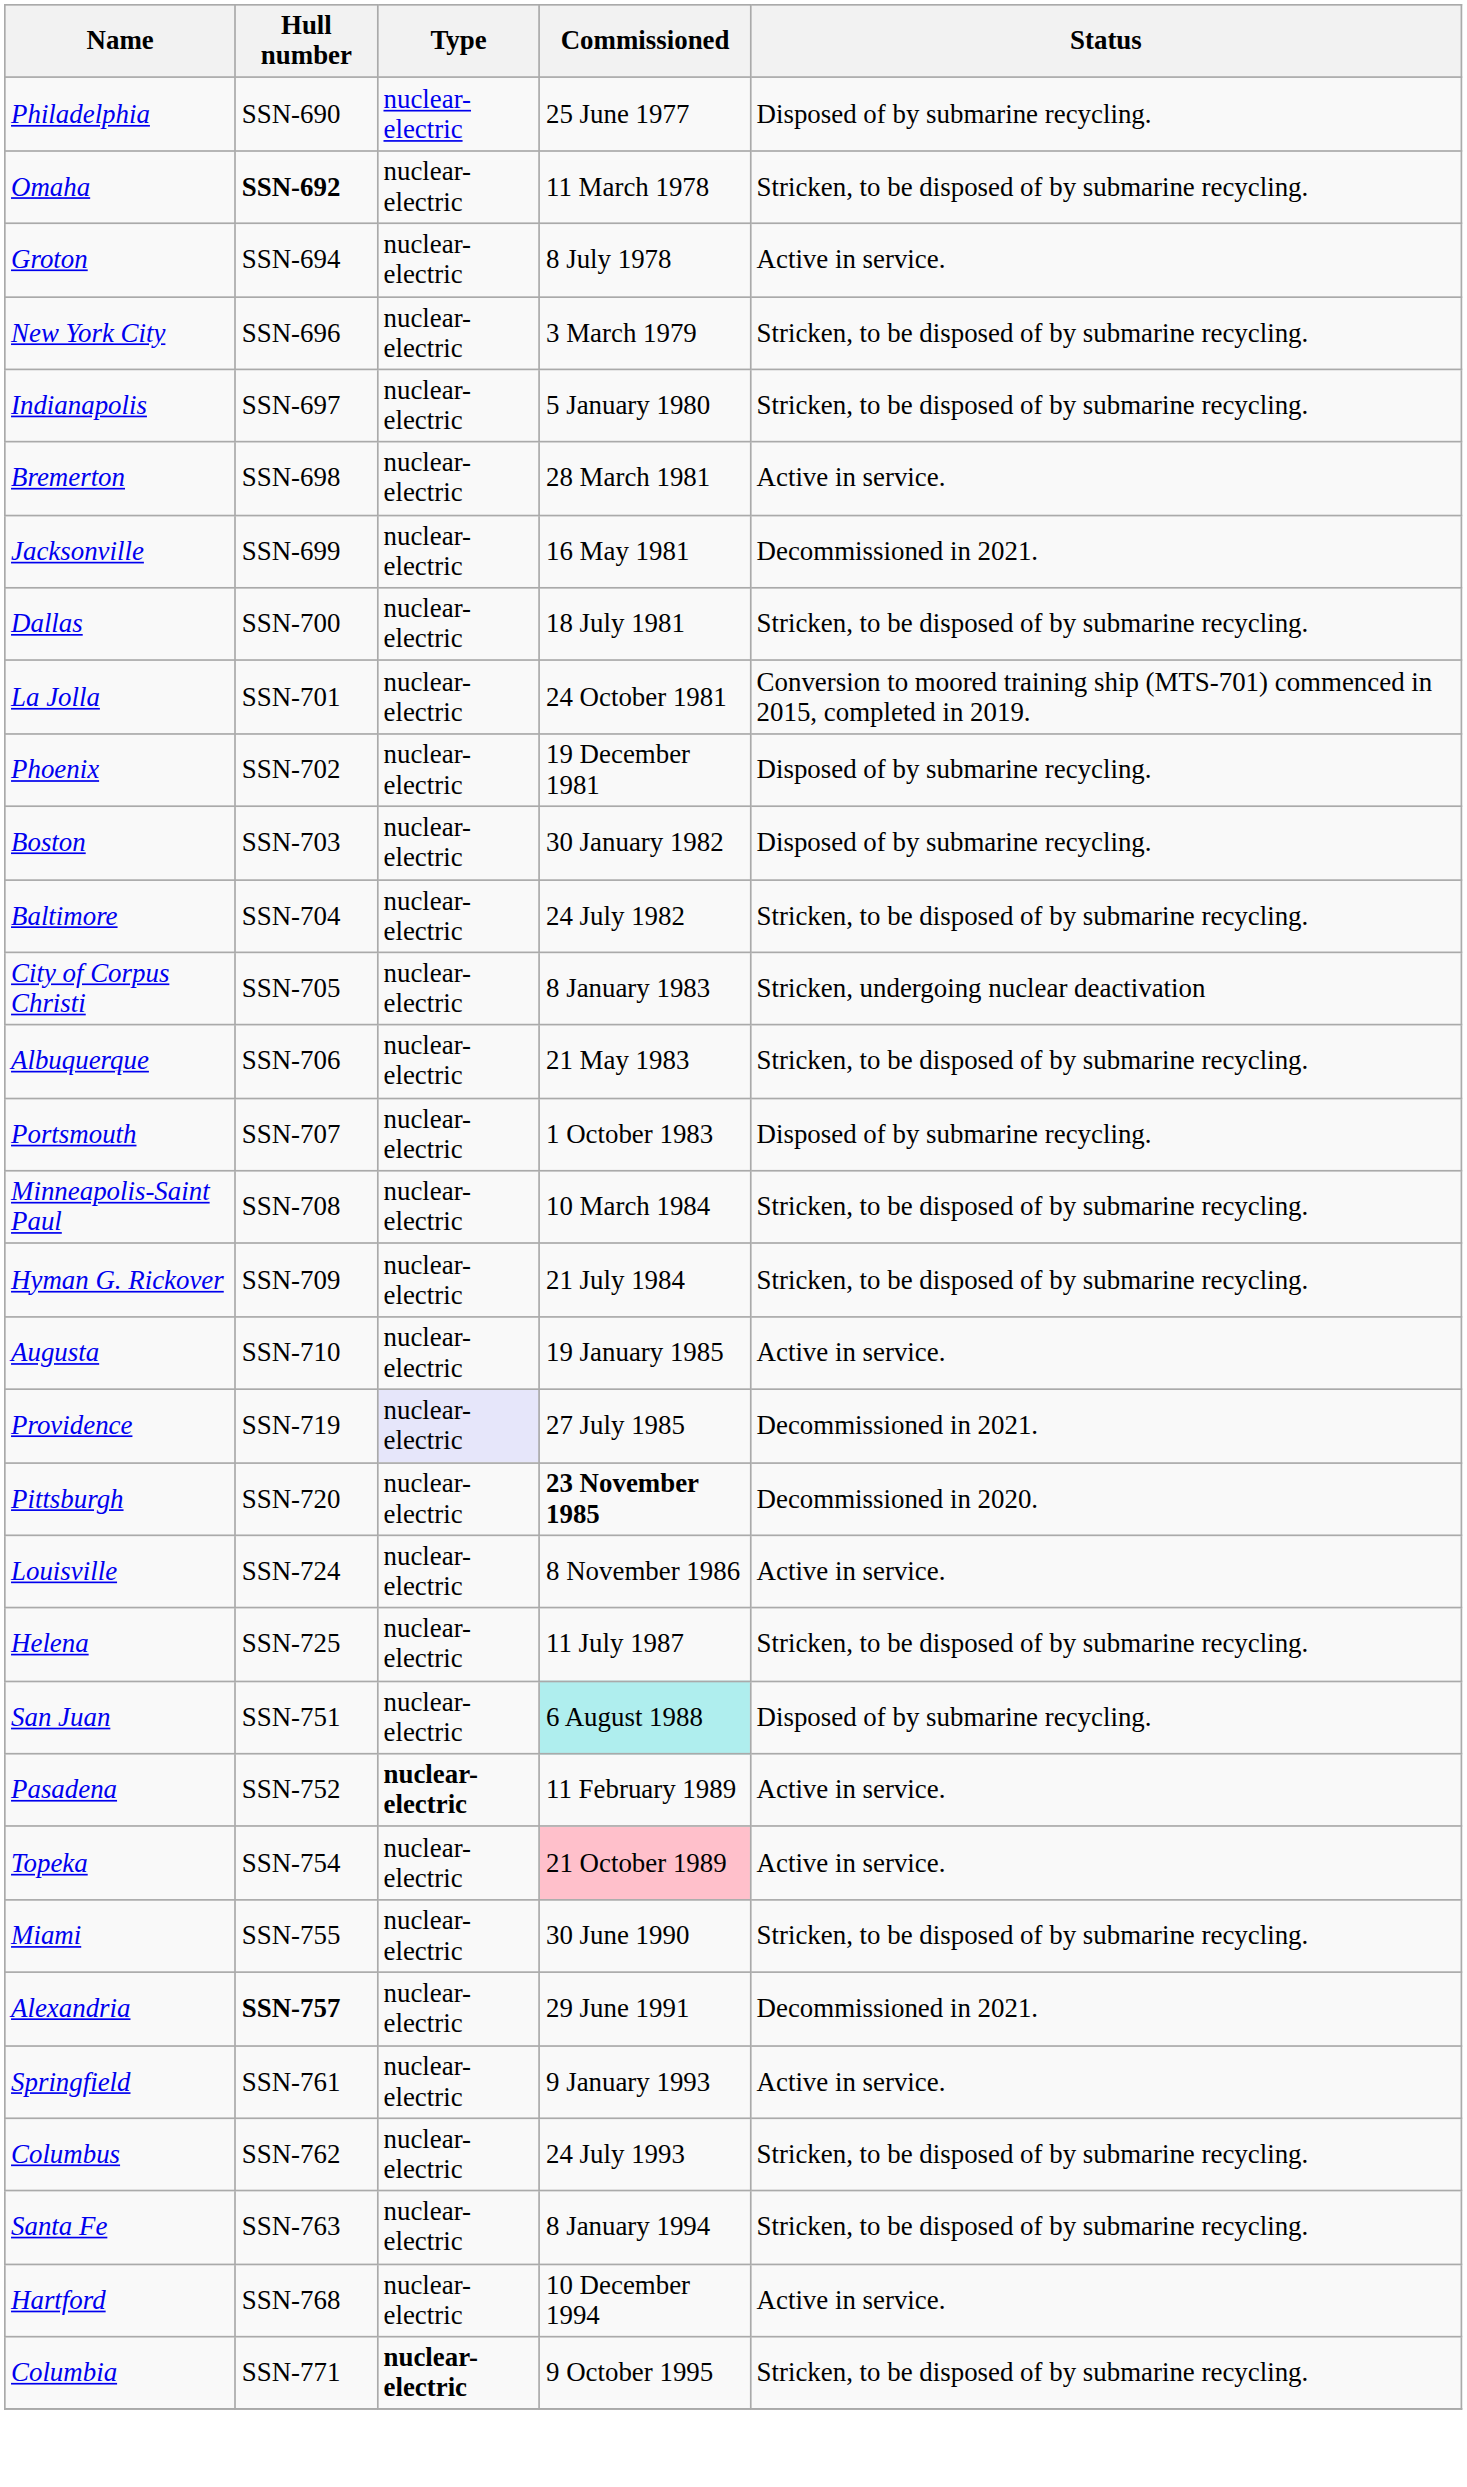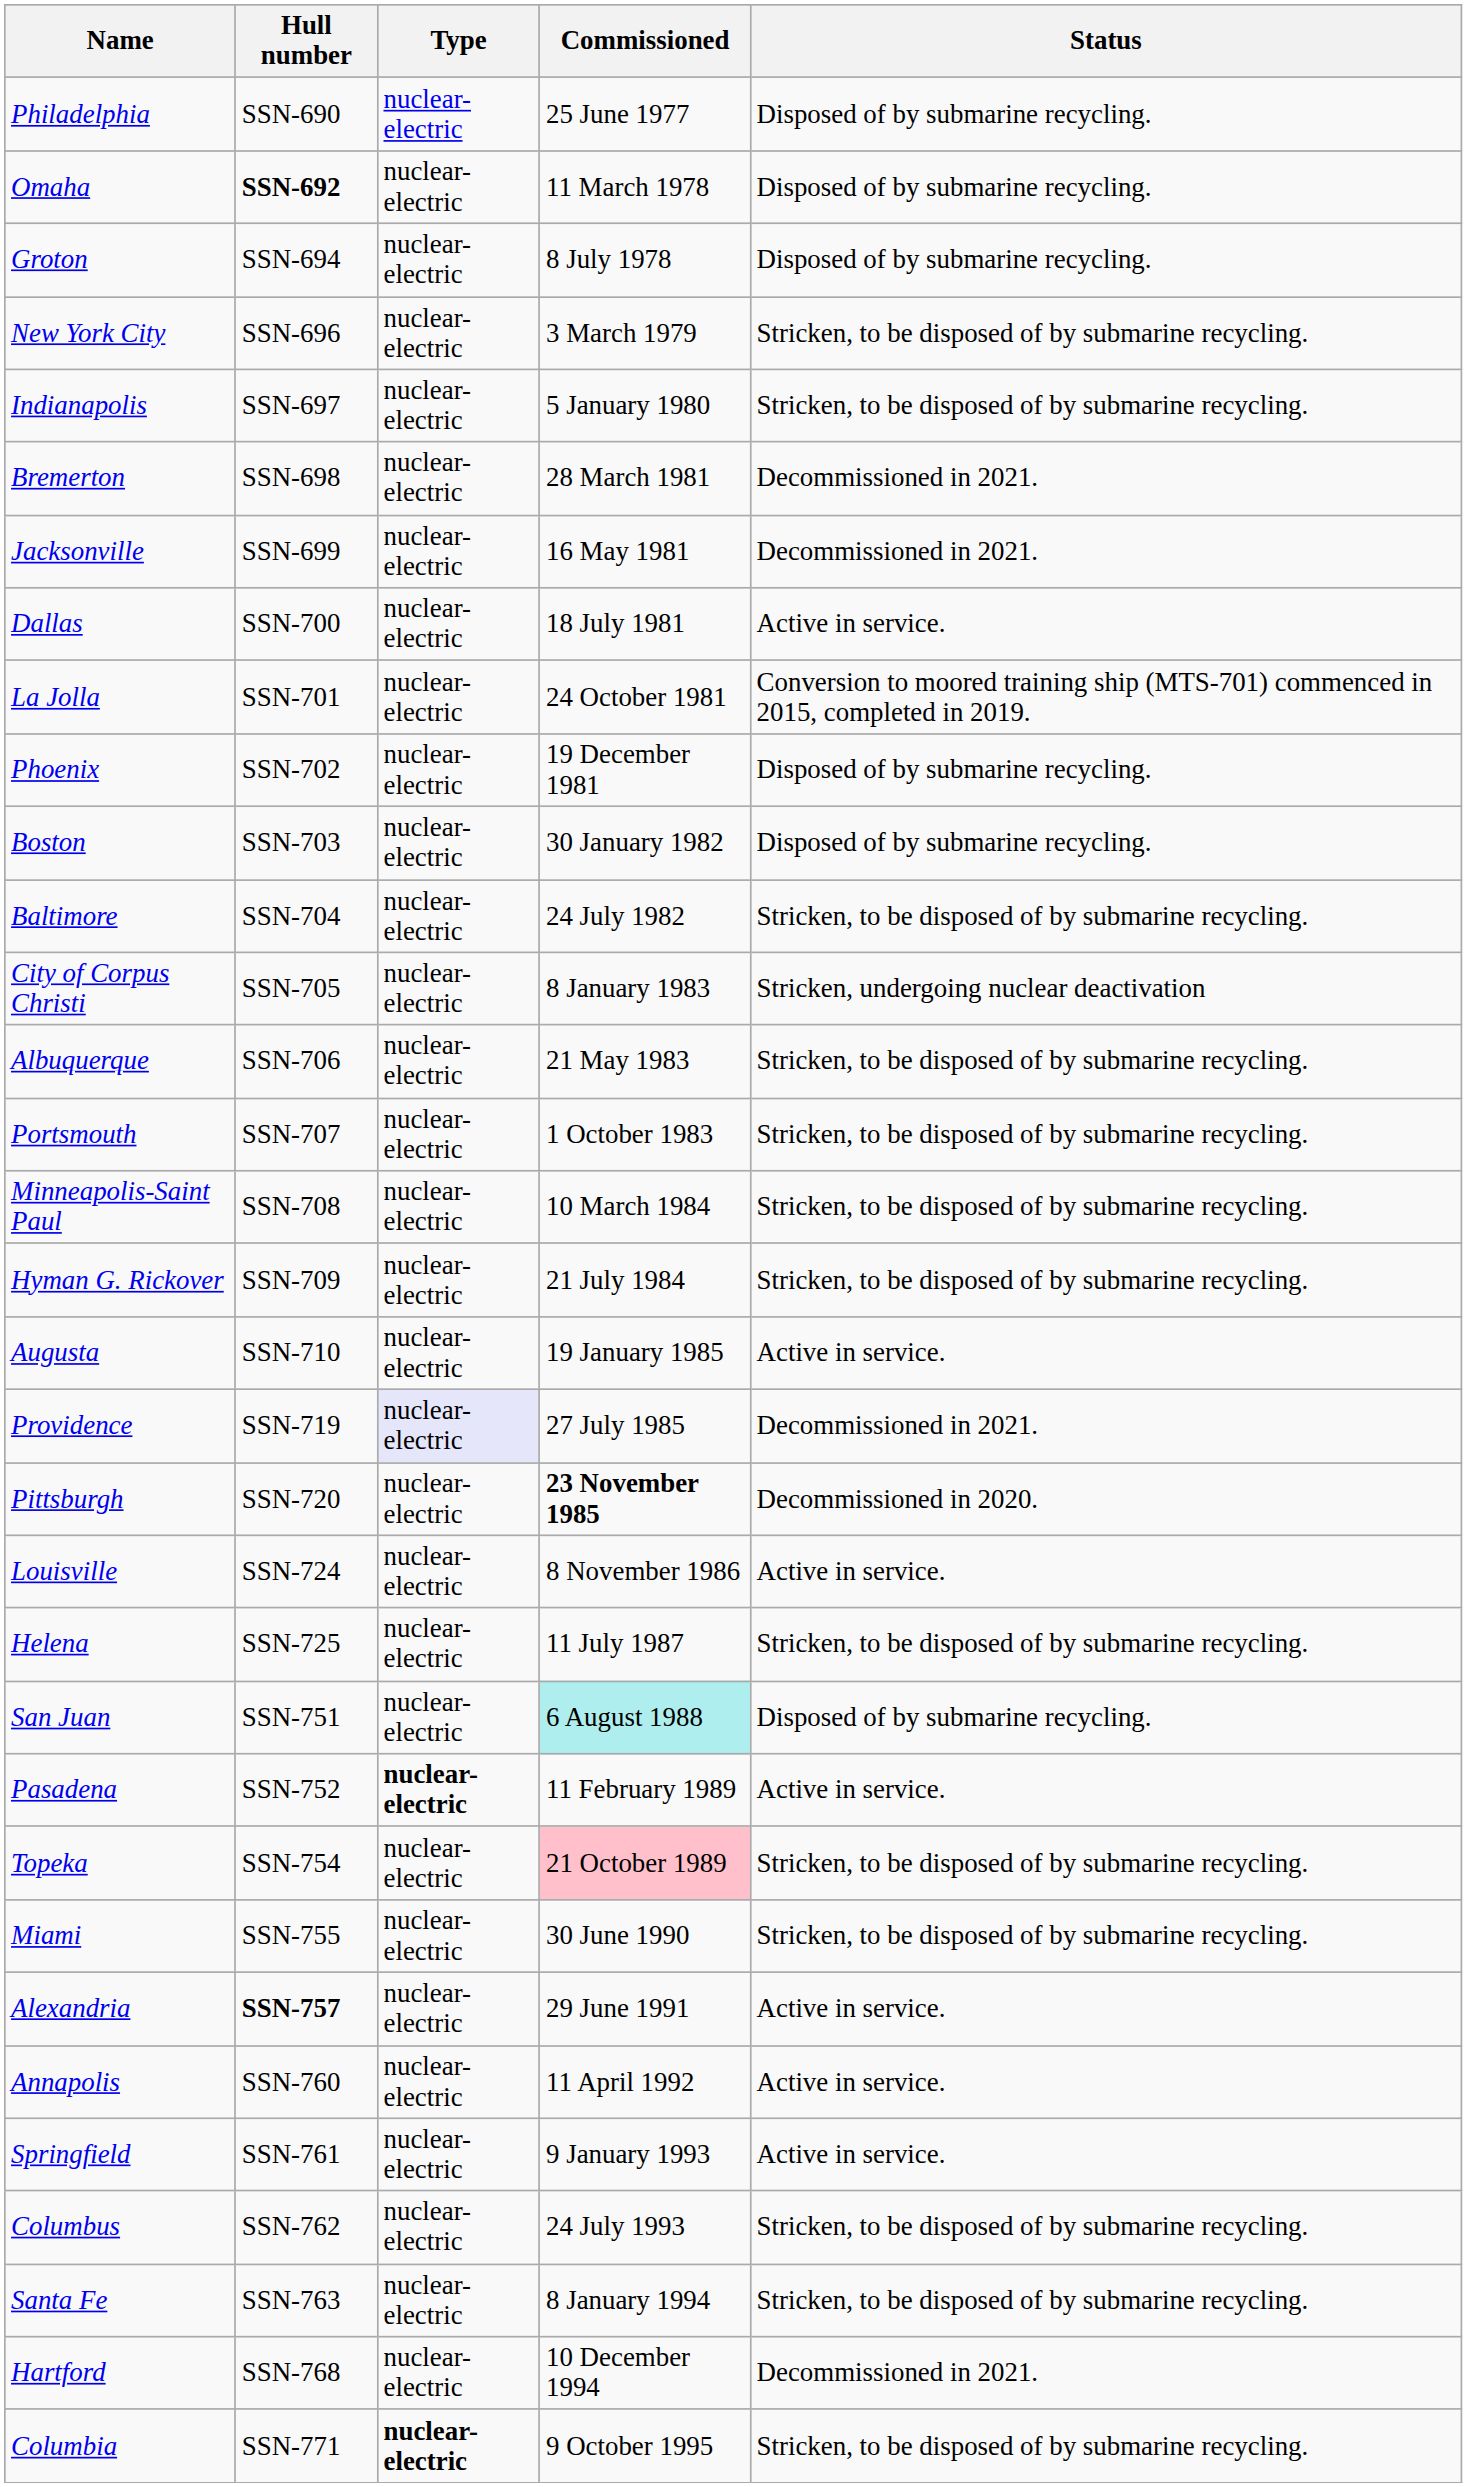Omaha | Status: Stricken, to be disposed of by submarine recycling. -> Disposed of by submarine recycling.
Groton | Status: Active in service. -> Disposed of by submarine recycling.
Bremerton | Status: Active in service. -> Decommissioned in 2021.
Dallas | Status: Stricken, to be disposed of by submarine recycling. -> Active in service.
Portsmouth | Status: Disposed of by submarine recycling. -> Stricken, to be disposed of by submarine recycling.
Topeka | Status: Active in service. -> Stricken, to be disposed of by submarine recycling.
Alexandria | Status: Decommissioned in 2021. -> Active in service.
+ row: Annapolis | SSN-760 | nuclear-electric | 11 April 1992 | Active in service.
Hartford | Status: Active in service. -> Decommissioned in 2021.
